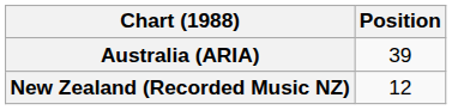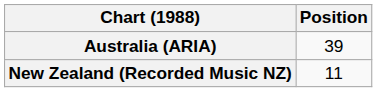New Zealand (Recorded Music NZ) | Position: 12 -> 11
